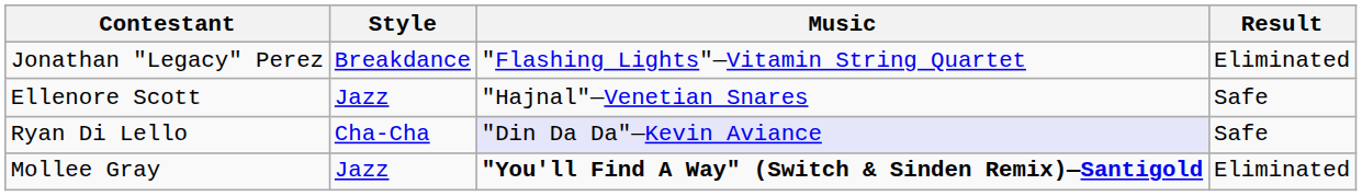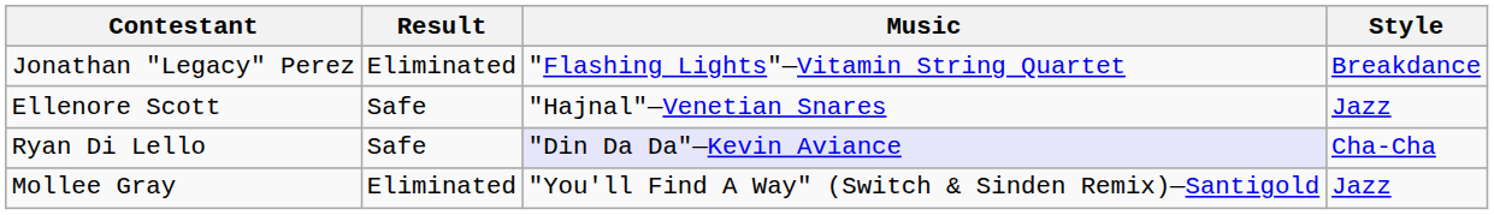columns swapped: Style <-> Result
Mollee Gray | Music: bold -> normal
